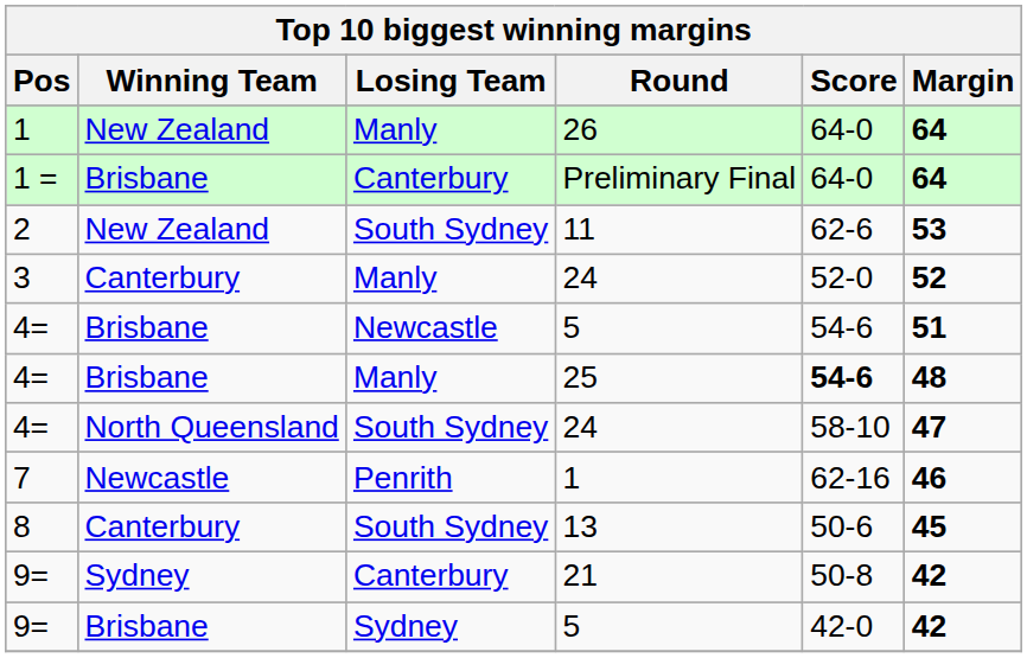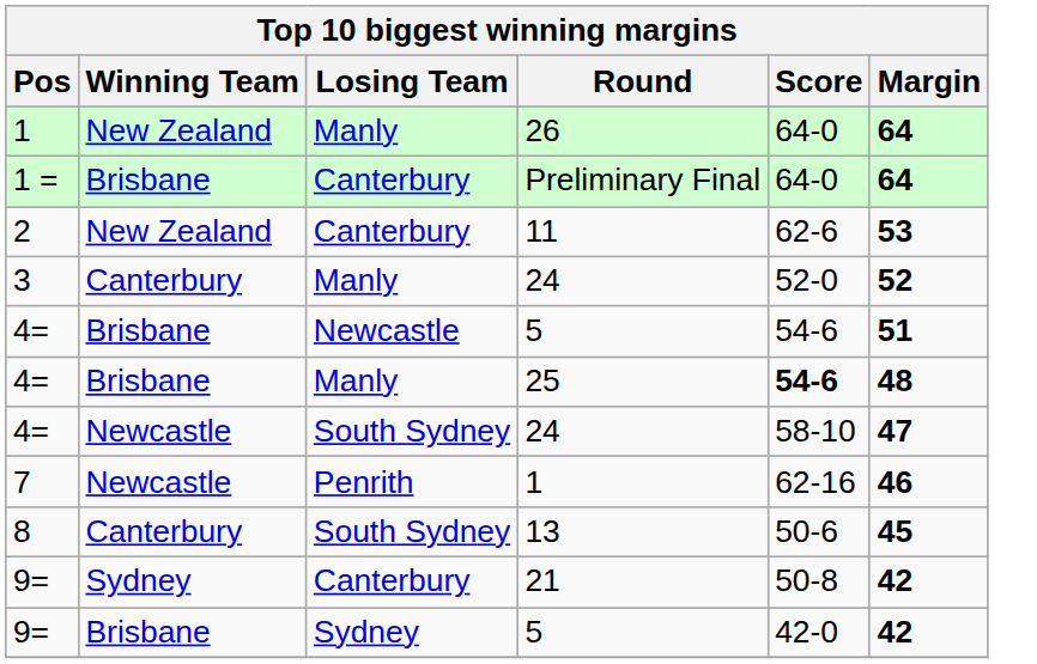11 | Losing Team: South Sydney -> Canterbury
4= / 24 | Winning Team: North Queensland -> Newcastle
